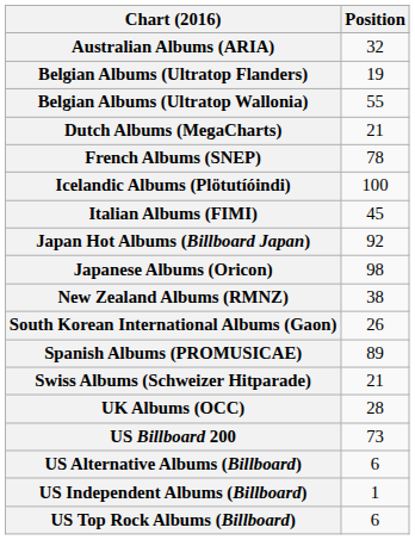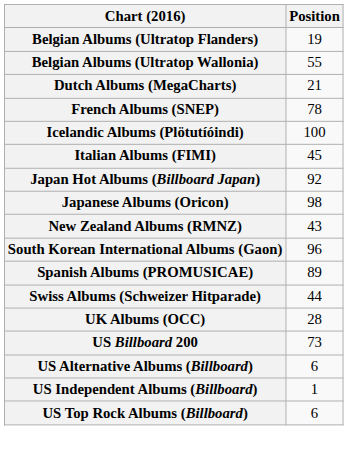- row: Australian Albums (ARIA) | 32
New Zealand Albums (RMNZ) | Position: 38 -> 43
South Korean International Albums (Gaon) | Position: 26 -> 96
Swiss Albums (Schweizer Hitparade) | Position: 21 -> 44
